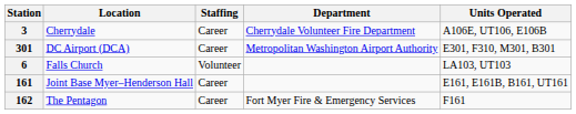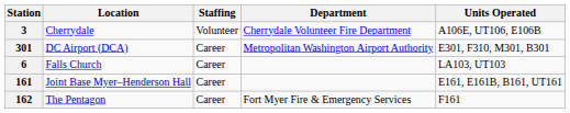3 | Staffing: Career -> Volunteer
6 | Staffing: Volunteer -> Career
